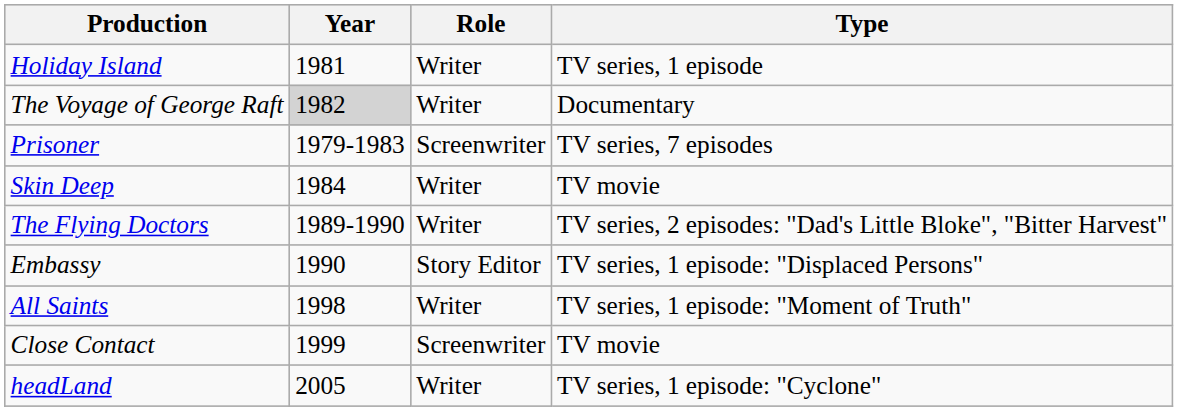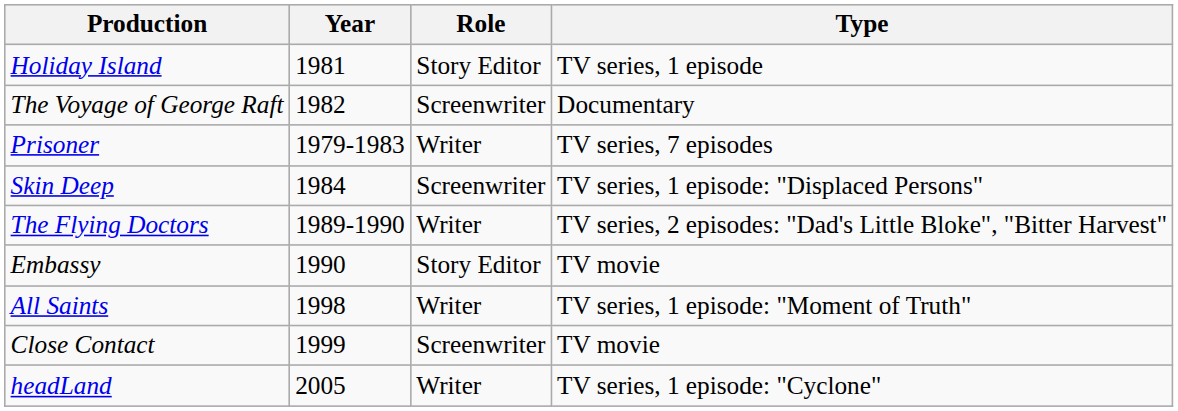Holiday Island | Role: Writer -> Story Editor
The Voyage of George Raft | Year: lightgrey background -> no background
The Voyage of George Raft | Role: Writer -> Screenwriter
Prisoner | Role: Screenwriter -> Writer
Skin Deep | Role: Writer -> Screenwriter
Skin Deep | Type: TV movie -> TV series, 1 episode: "Displaced Persons"
Embassy | Type: TV series, 1 episode: "Displaced Persons" -> TV movie
